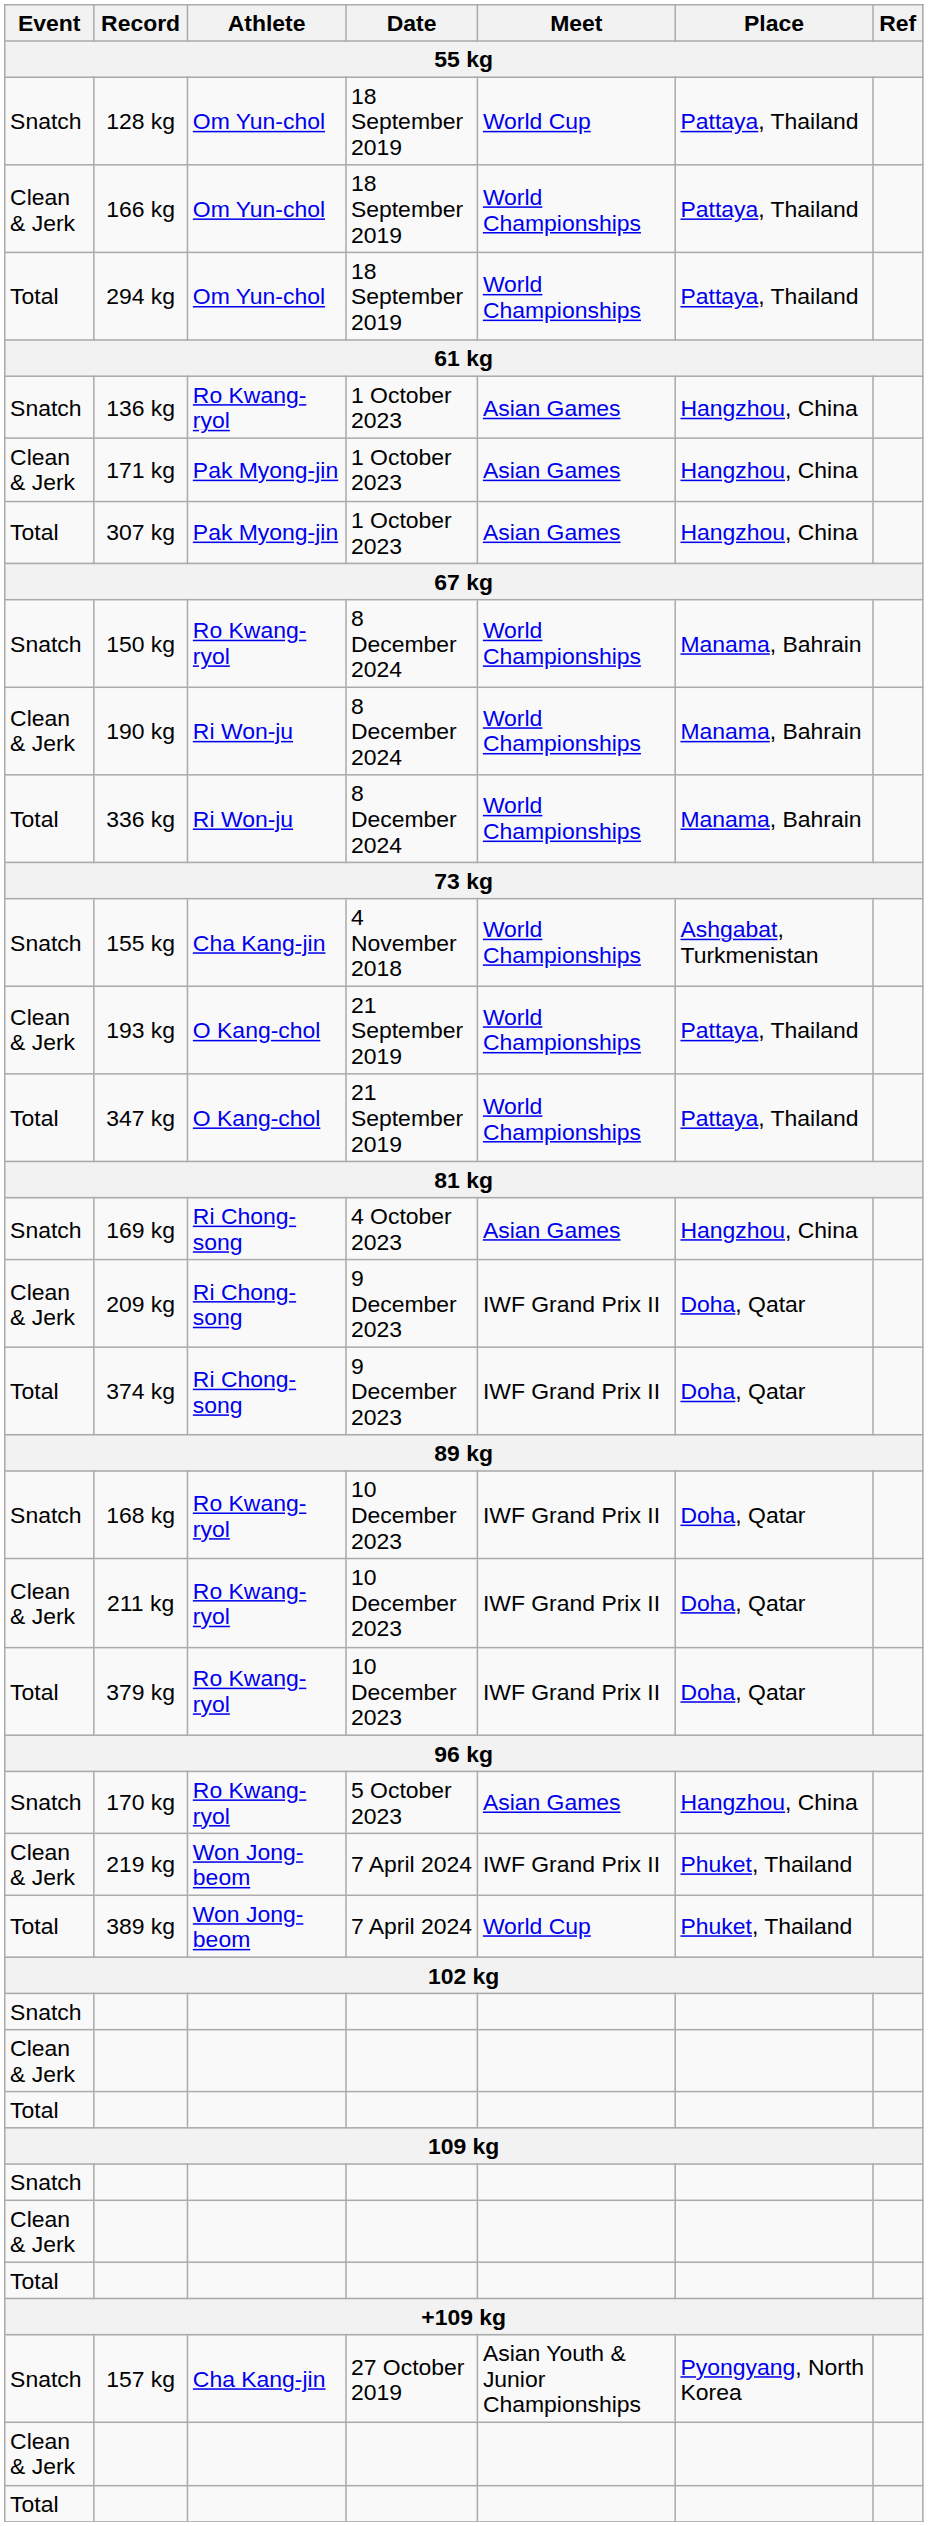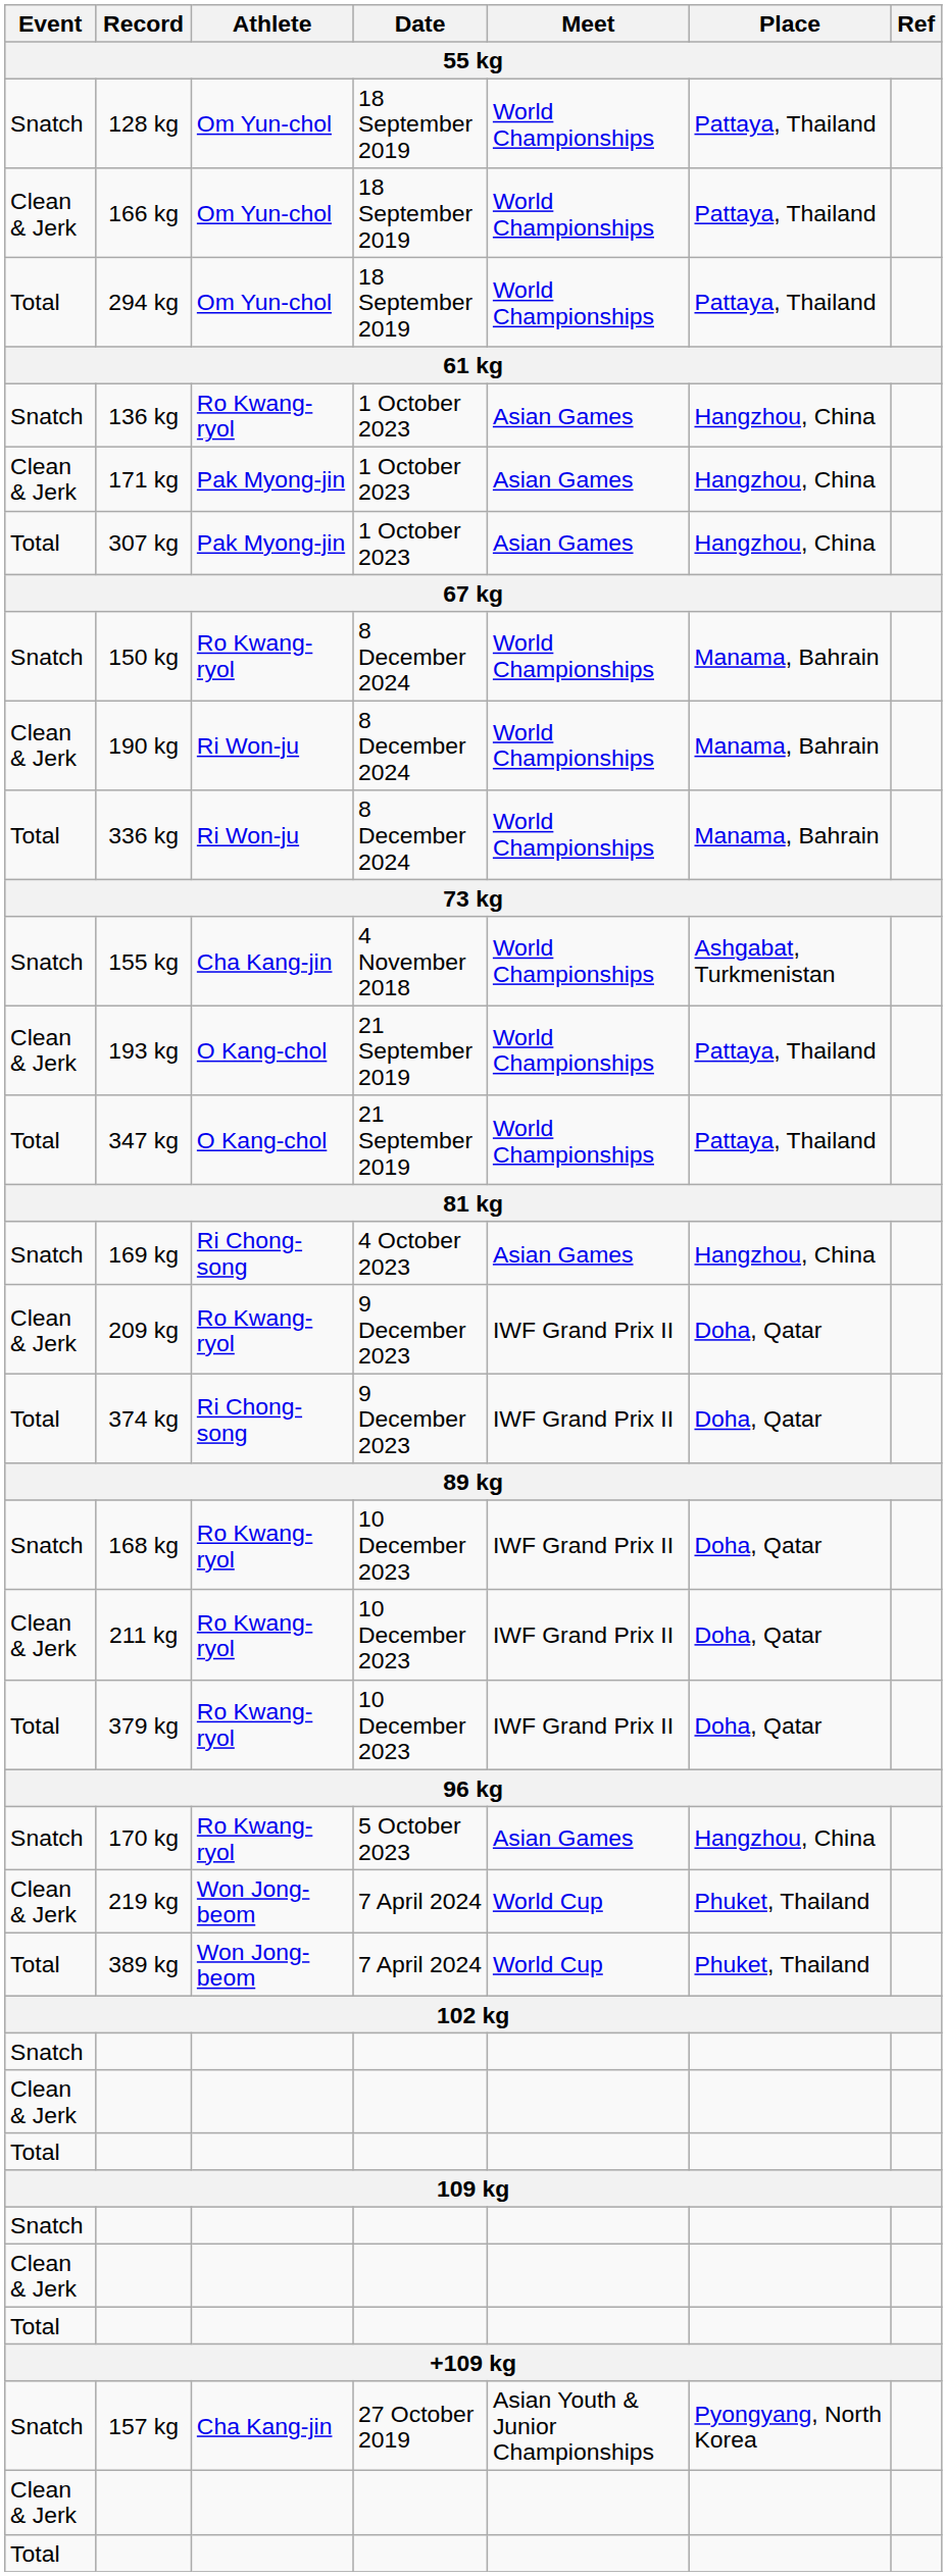128 kg | Meet: World Cup -> World Championships
209 kg | Athlete: Ri Chong-song -> Ro Kwang-ryol
219 kg | Meet: IWF Grand Prix II -> World Cup
